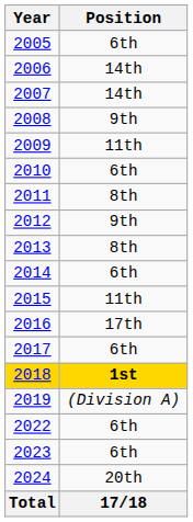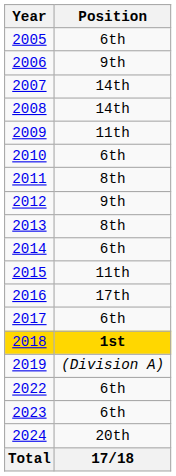2006 | Position: 14th -> 9th
2008 | Position: 9th -> 14th
